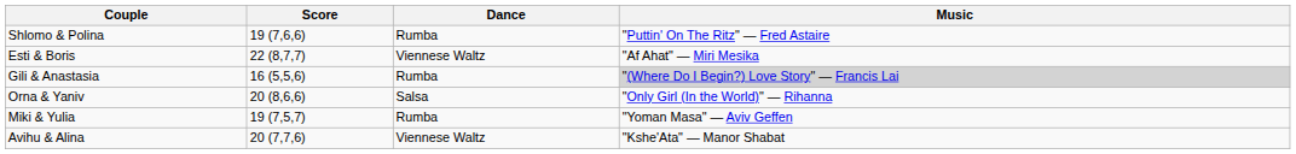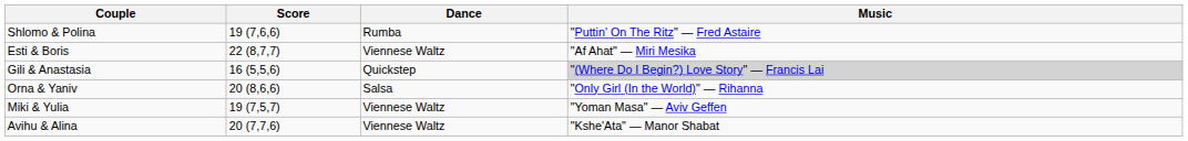Gili & Anastasia | Dance: Rumba -> Quickstep
Miki & Yulia | Dance: Rumba -> Viennese Waltz
